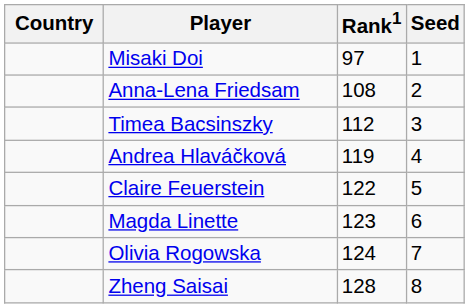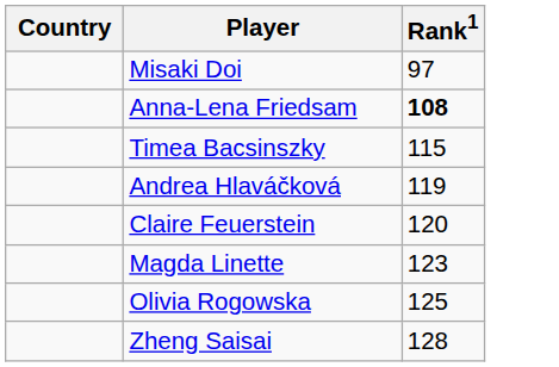- column: Seed | 1 | 2 | 3 | 4 | 5 | 6 | 7 | 8
Anna-Lena Friedsam | Rank1: normal -> bold
Timea Bacsinszky | Rank1: 112 -> 115
Claire Feuerstein | Rank1: 122 -> 120
Olivia Rogowska | Rank1: 124 -> 125
